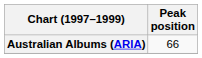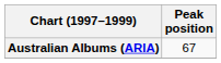Australian Albums (ARIA) | Peak position: 66 -> 67
